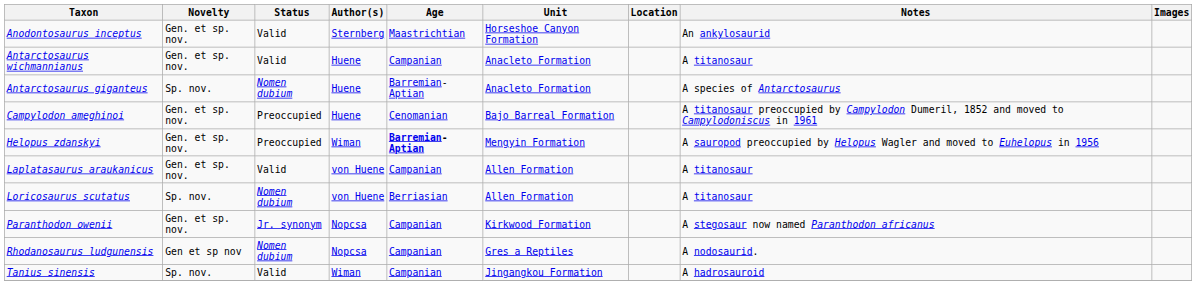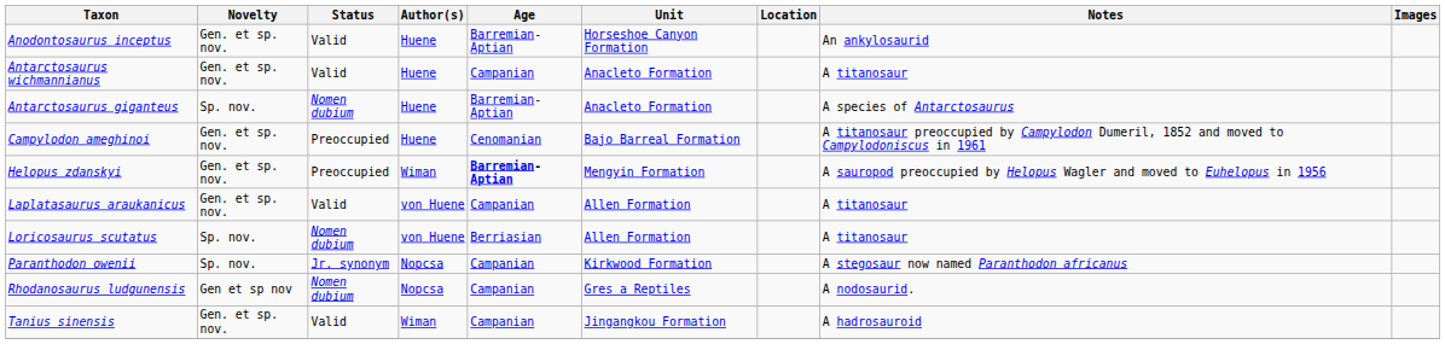Anodontosaurus inceptus | Author(s): Sternberg -> Huene
Anodontosaurus inceptus | Age: Maastrichtian -> Barremian-Aptian
Paranthodon owenii | Novelty: Gen. et sp. nov. -> Sp. nov.
Tanius sinensis | Novelty: Sp. nov. -> Gen. et sp. nov.
